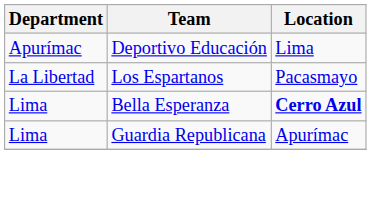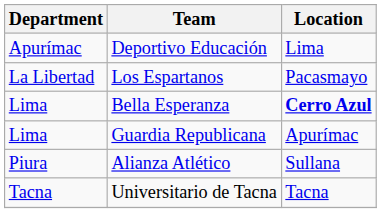+ row: Piura | Alianza Atlético | Sullana
+ row: Tacna | Universitario de Tacna | Tacna
